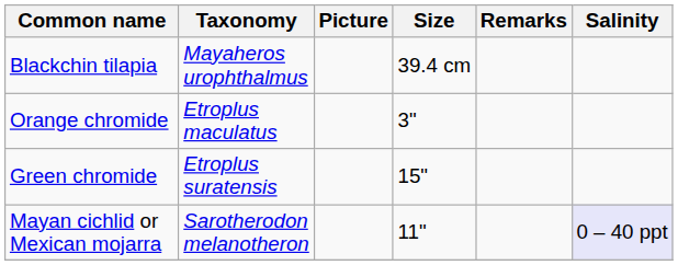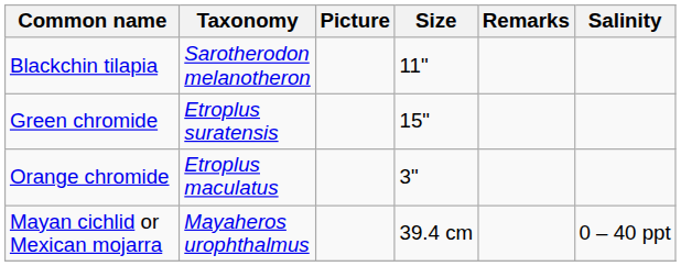Blackchin tilapia | Taxonomy: Mayaheros urophthalmus -> Sarotherodon melanotheron
Blackchin tilapia | Size: 39.4 cm -> 11"
rows swapped: Orange chromide <-> Green chromide
Mayan cichlid or Mexican mojarra | Taxonomy: Sarotherodon melanotheron -> Mayaheros urophthalmus
Mayan cichlid or Mexican mojarra | Size: 11" -> 39.4 cm
Mayan cichlid or Mexican mojarra | Salinity: lavender background -> no background
